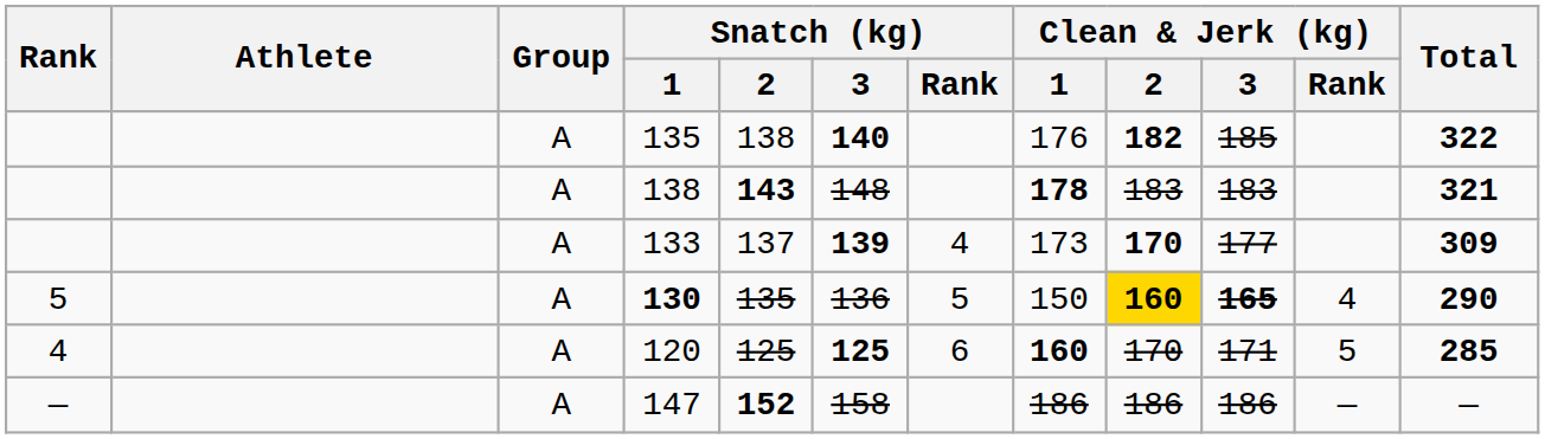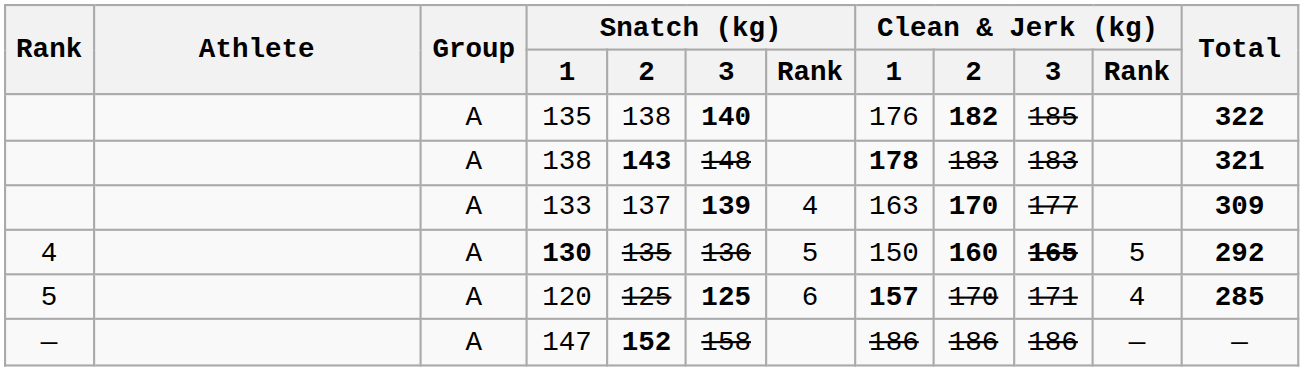133 | Clean & Jerk (kg) / 1: 173 -> 163
130 | Rank: 5 -> 4
130 | Clean & Jerk (kg) / 2: gold background -> no background
130 | Clean & Jerk (kg) / Rank: 4 -> 5
130 | Total: 290 -> 292
120 | Rank: 4 -> 5
120 | Clean & Jerk (kg) / 1: 160 -> 157
120 | Clean & Jerk (kg) / Rank: 5 -> 4
